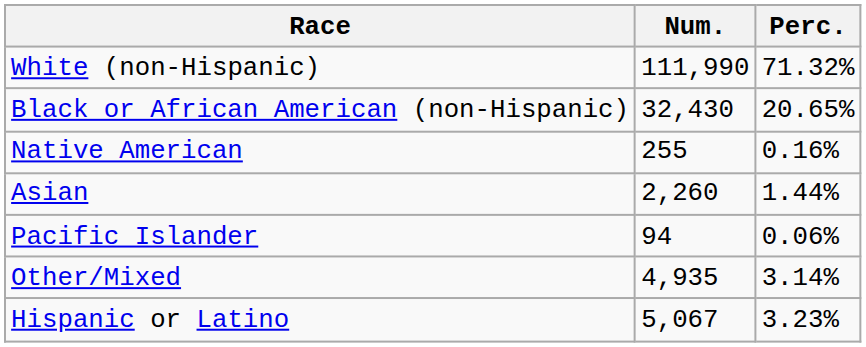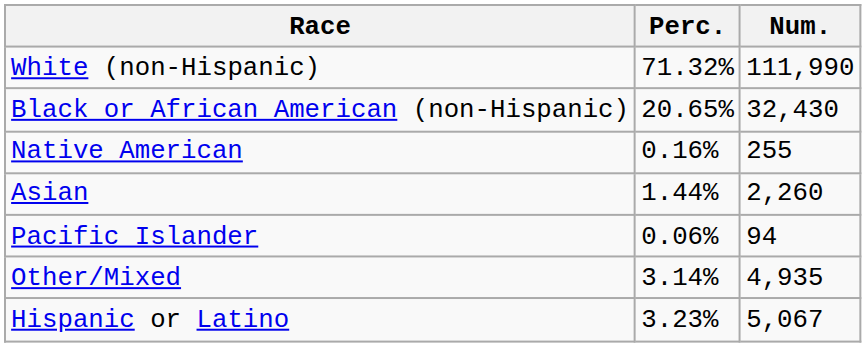columns swapped: Num. <-> Perc.
